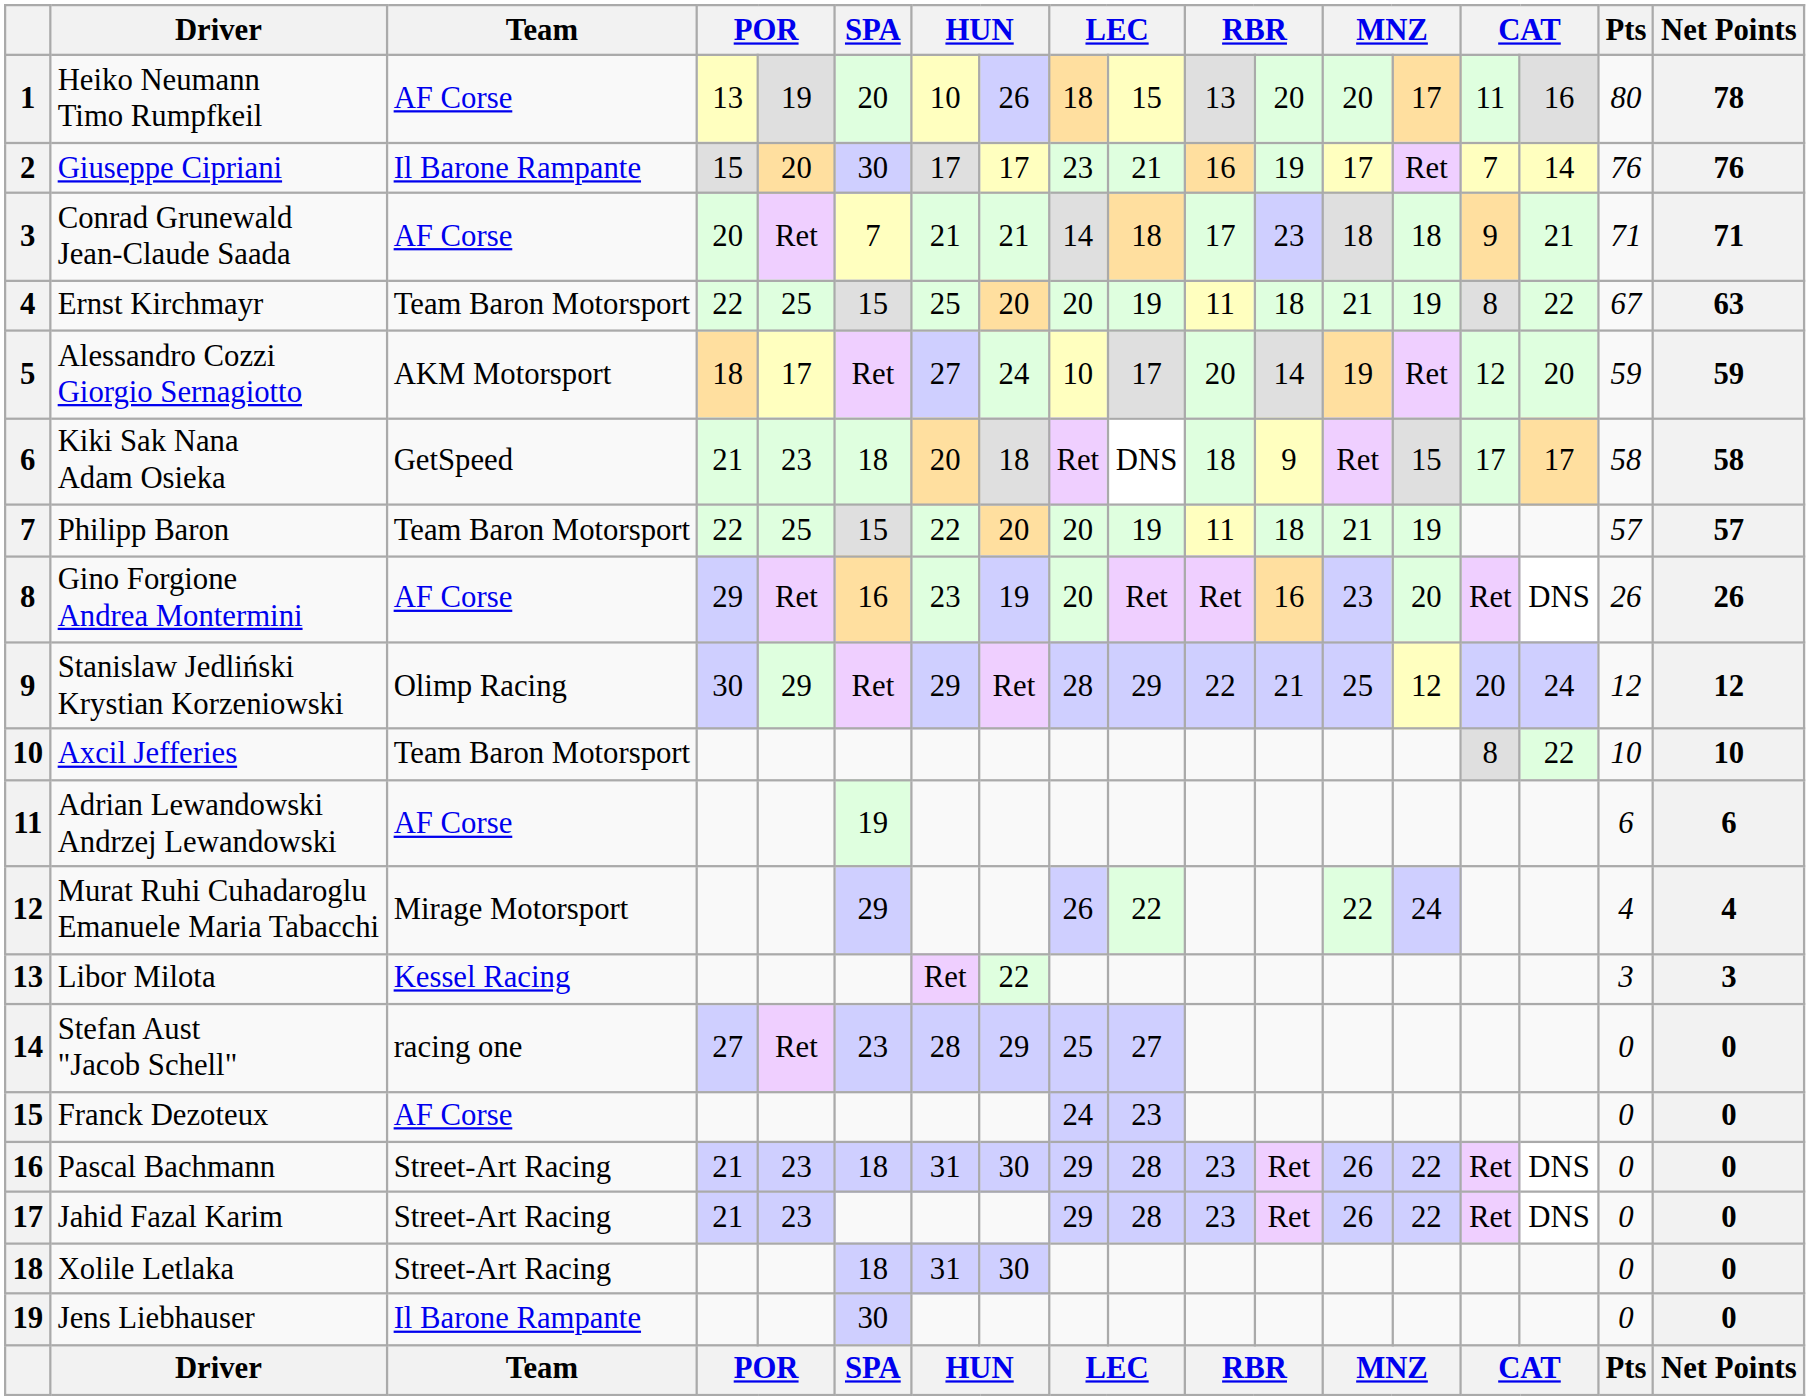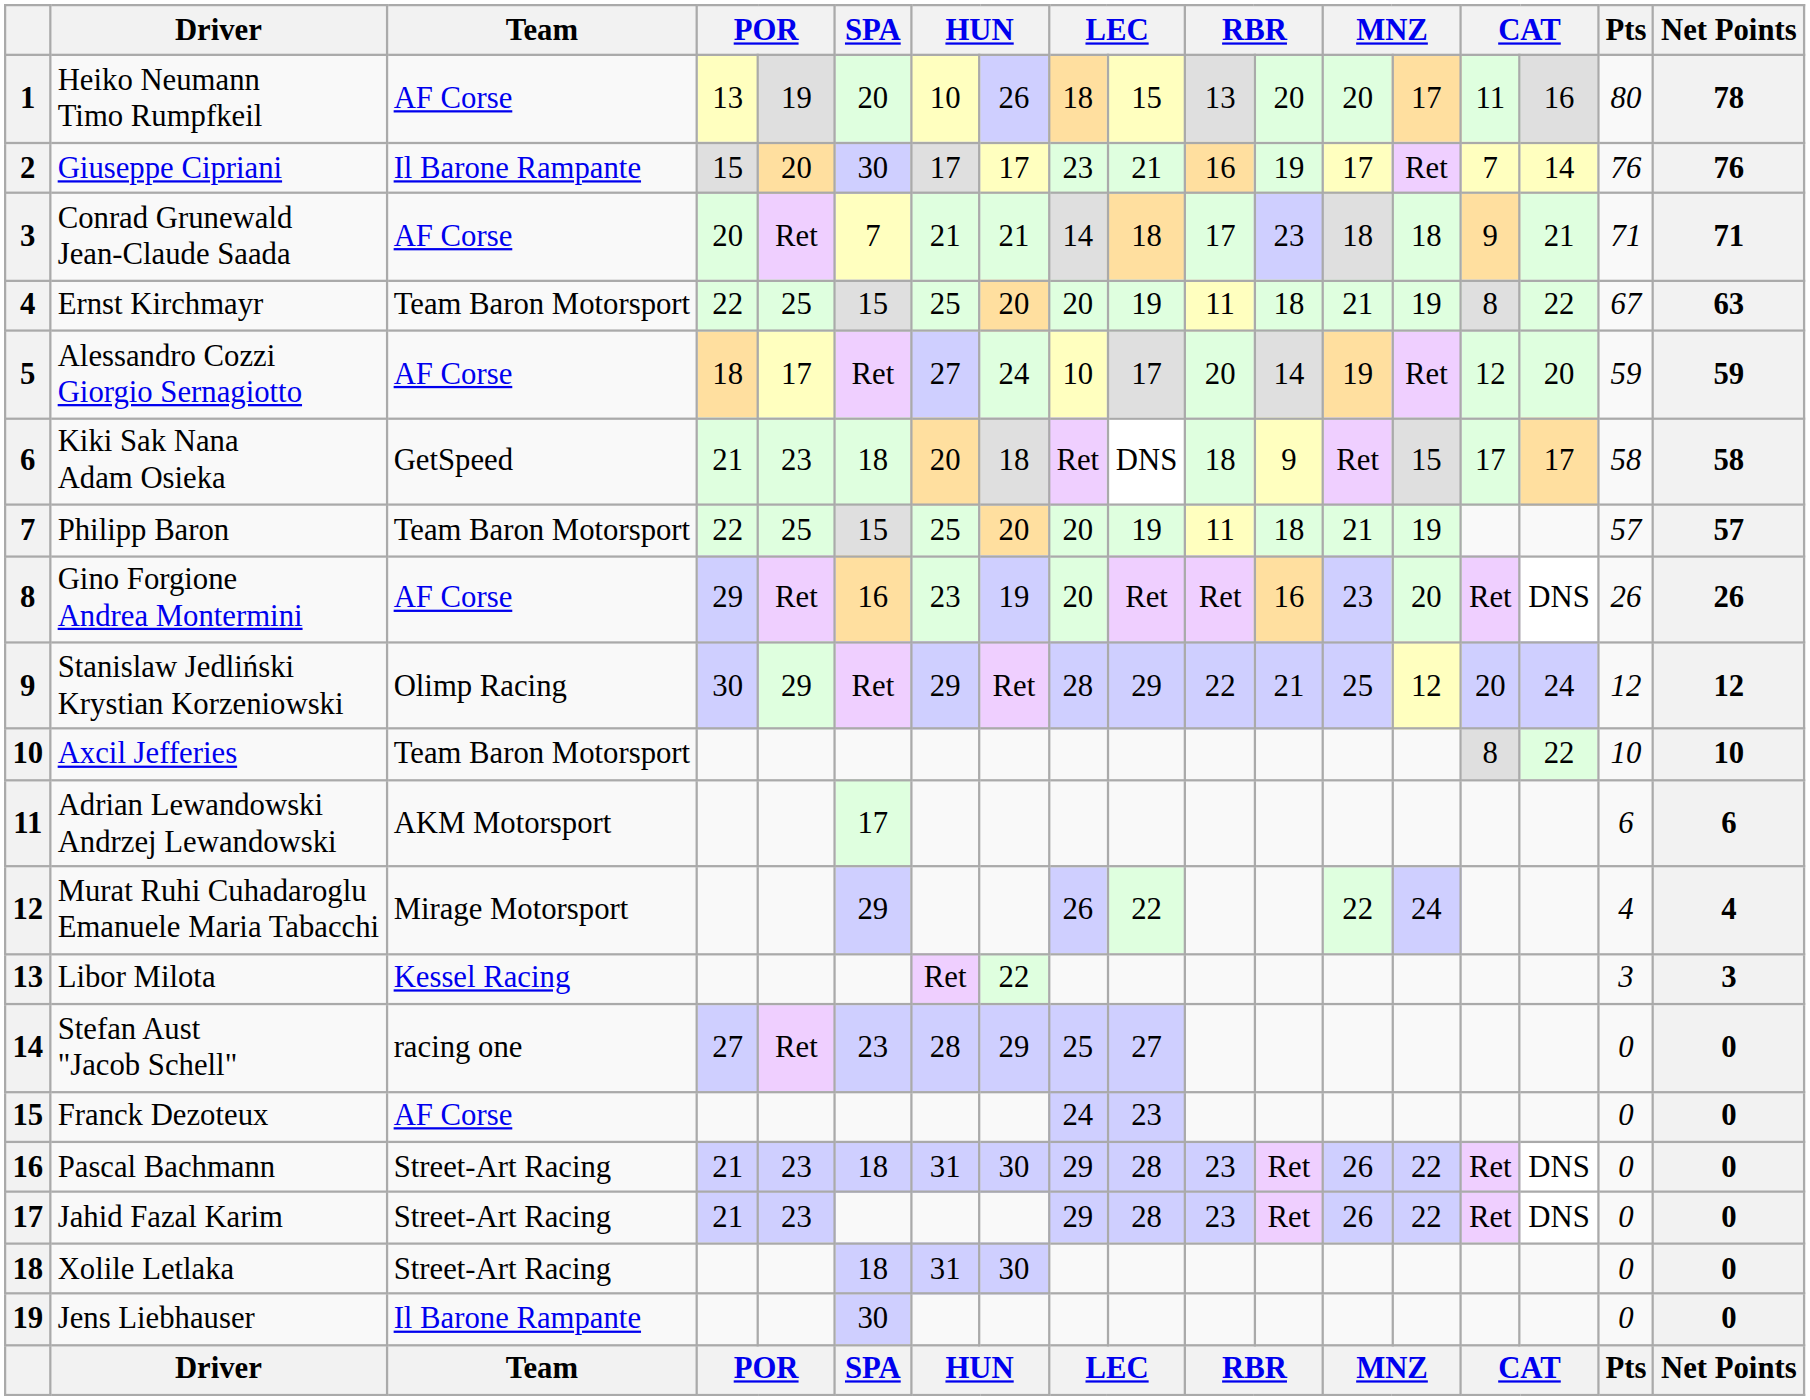Alessandro Cozzi Giorgio Sernagiotto | Team: AKM Motorsport -> AF Corse
Philipp Baron | column 7: 22 -> 25
Adrian Lewandowski Andrzej Lewandowski | Team: AF Corse -> AKM Motorsport
Adrian Lewandowski Andrzej Lewandowski | SPA: 19 -> 17
